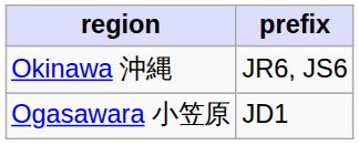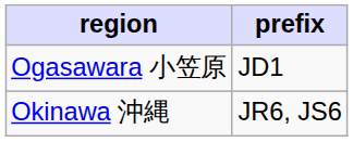rows swapped: Okinawa 沖縄 <-> Ogasawara 小笠原
